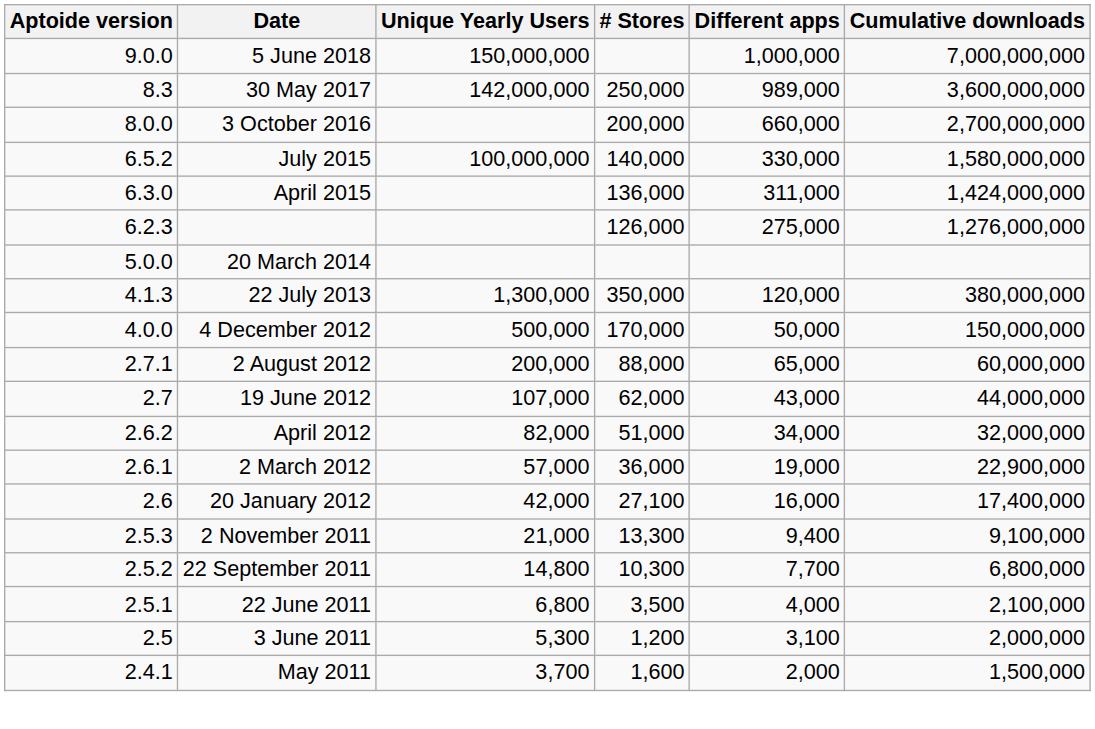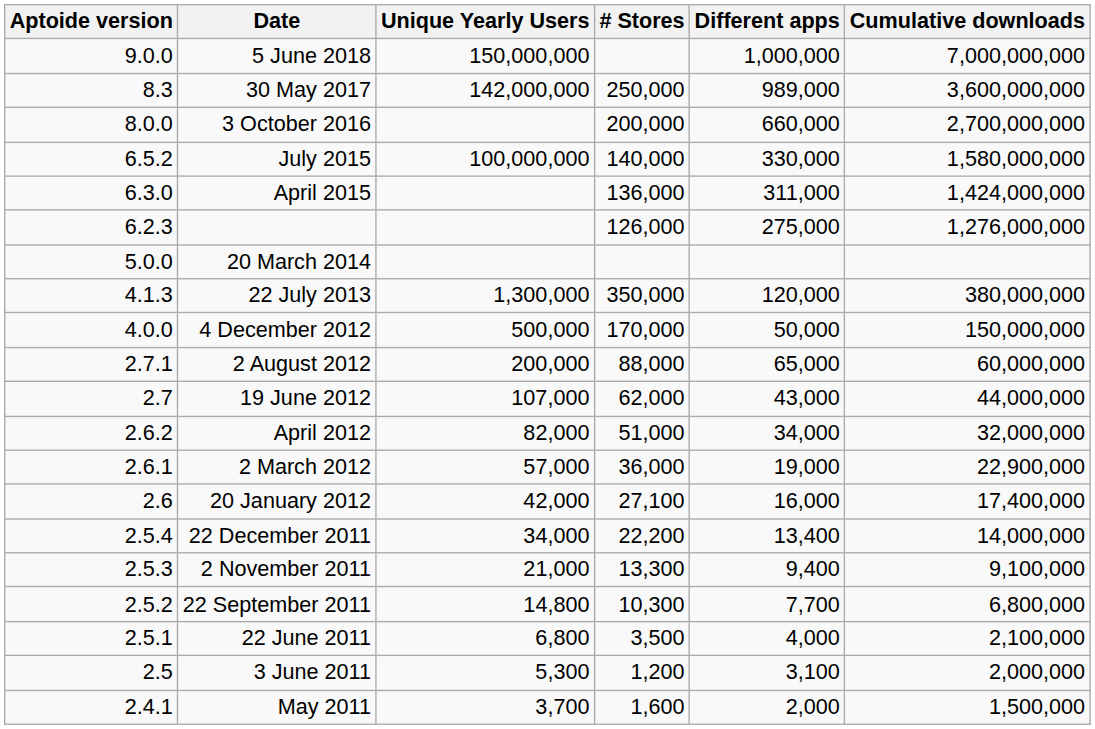+ row: 2.5.4 | 22 December 2011 | 34,000 | 22,200 | 13,400 | 14,000,000
